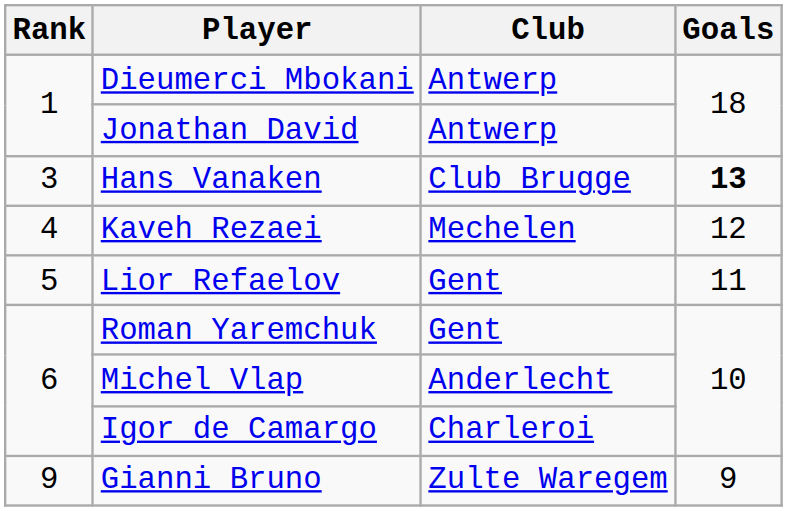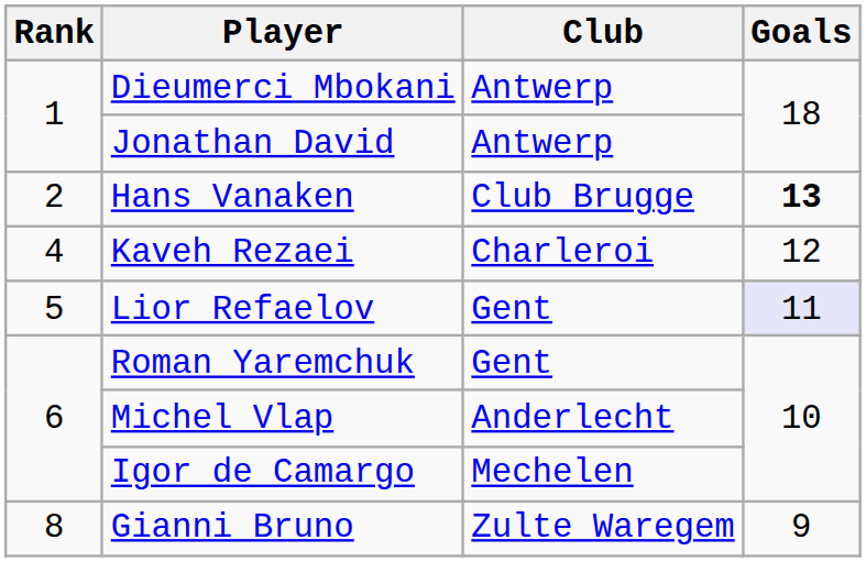Hans Vanaken | Rank: 3 -> 2
Kaveh Rezaei | Club: Mechelen -> Charleroi
Lior Refaelov | Goals: no background -> lavender background
Igor de Camargo | Club: Charleroi -> Mechelen
Gianni Bruno | Rank: 9 -> 8
